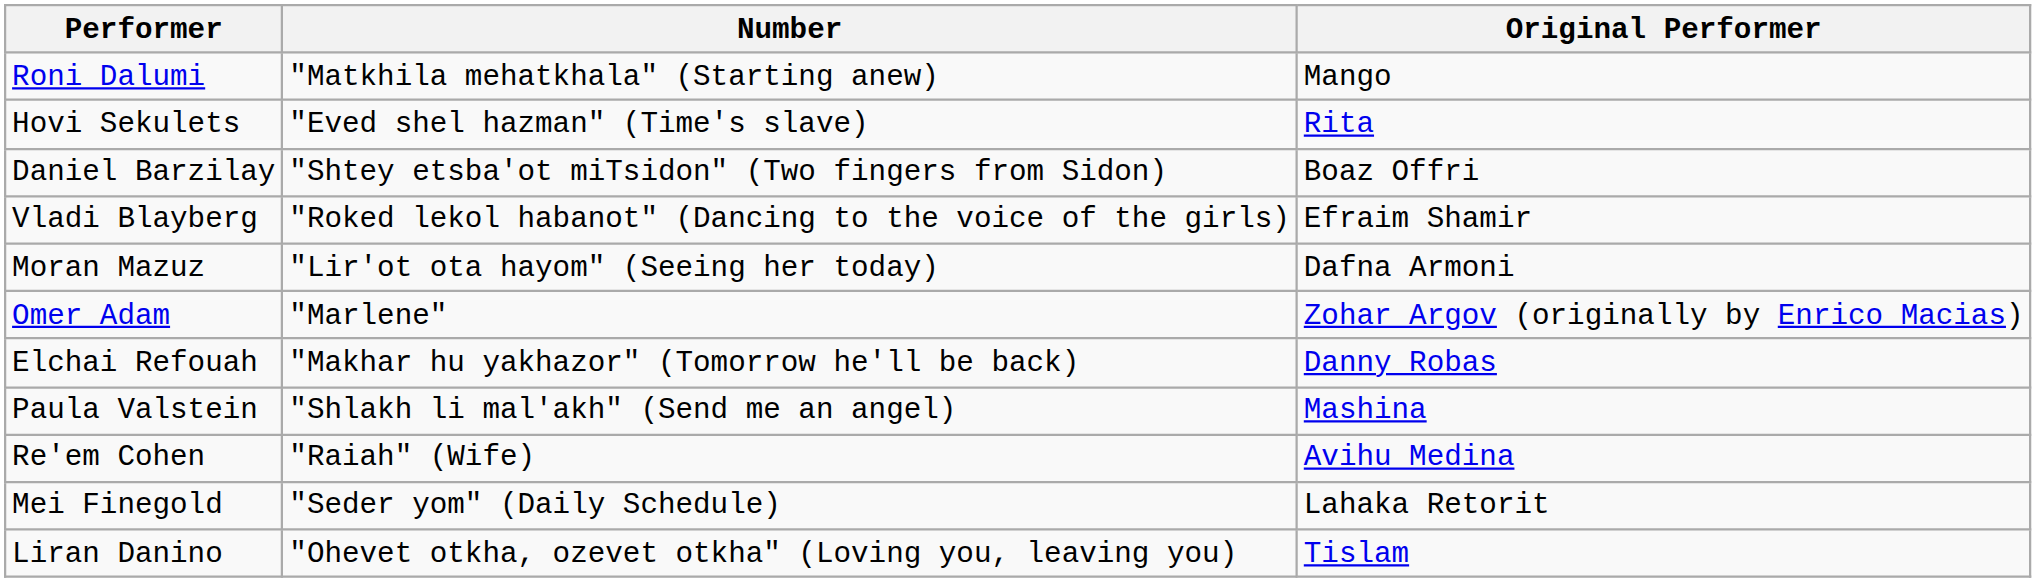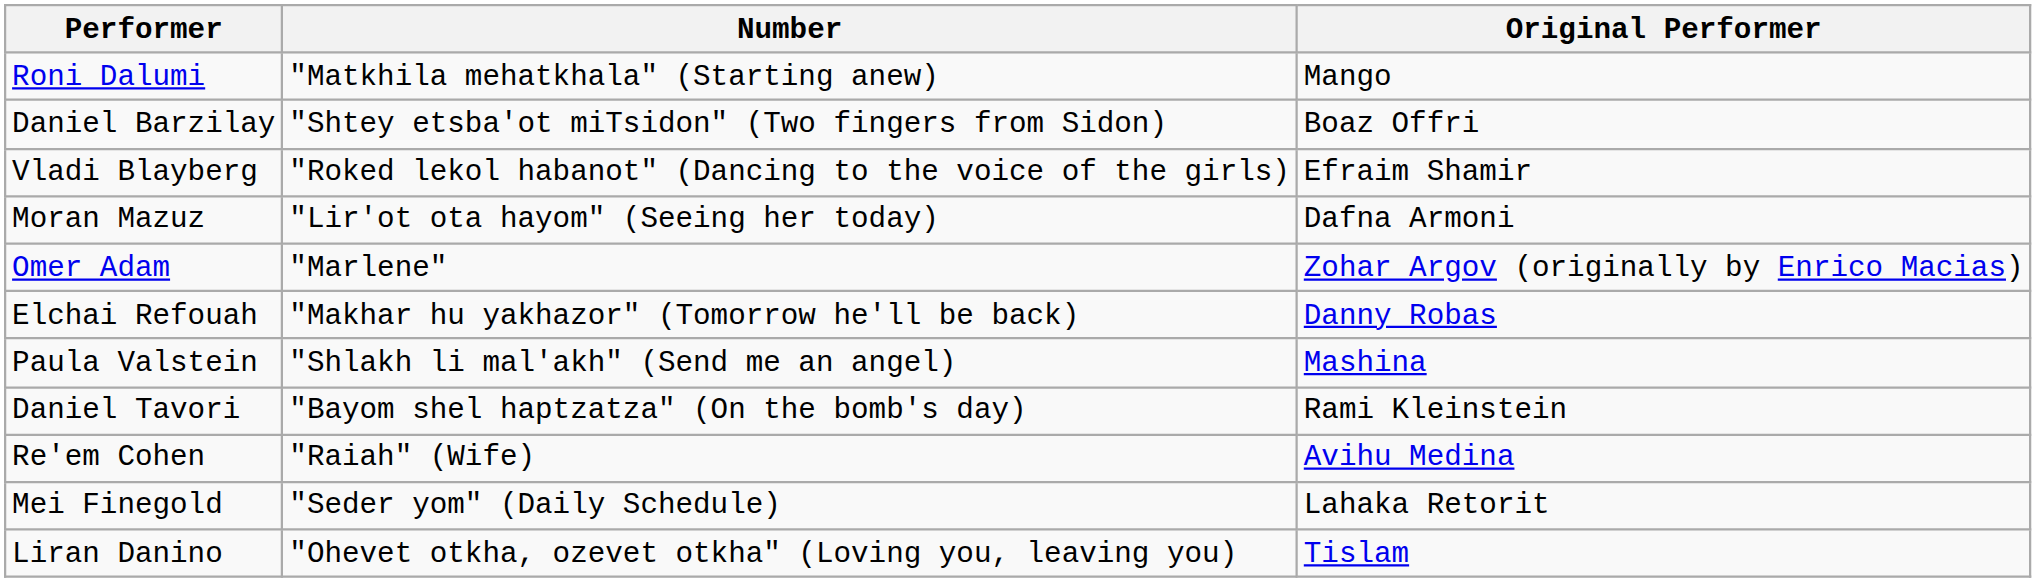- row: Hovi Sekulets | "Eved shel hazman" (Time's slave) | Rita
+ row: Daniel Tavori | "Bayom shel haptzatza" (On the bomb's day) | Rami Kleinstein
